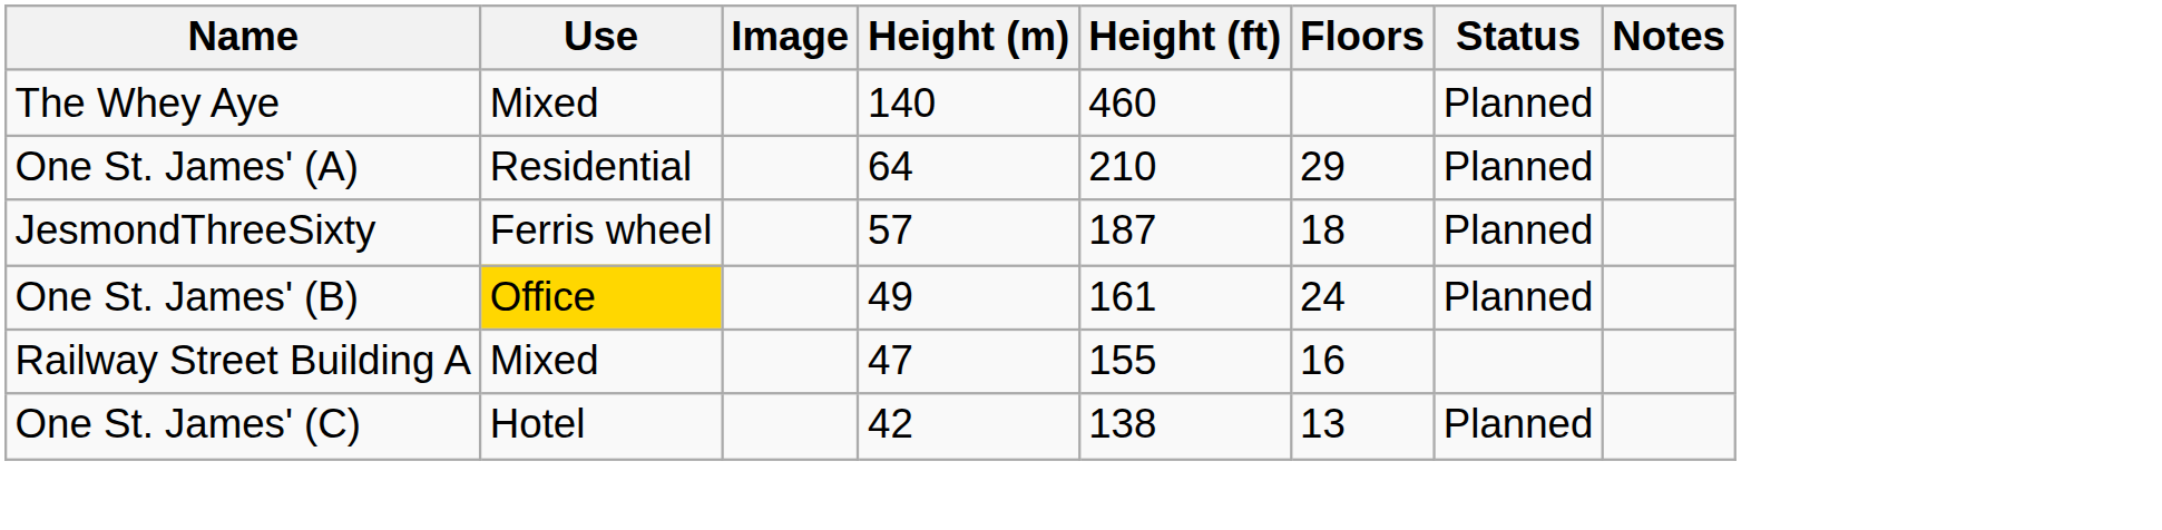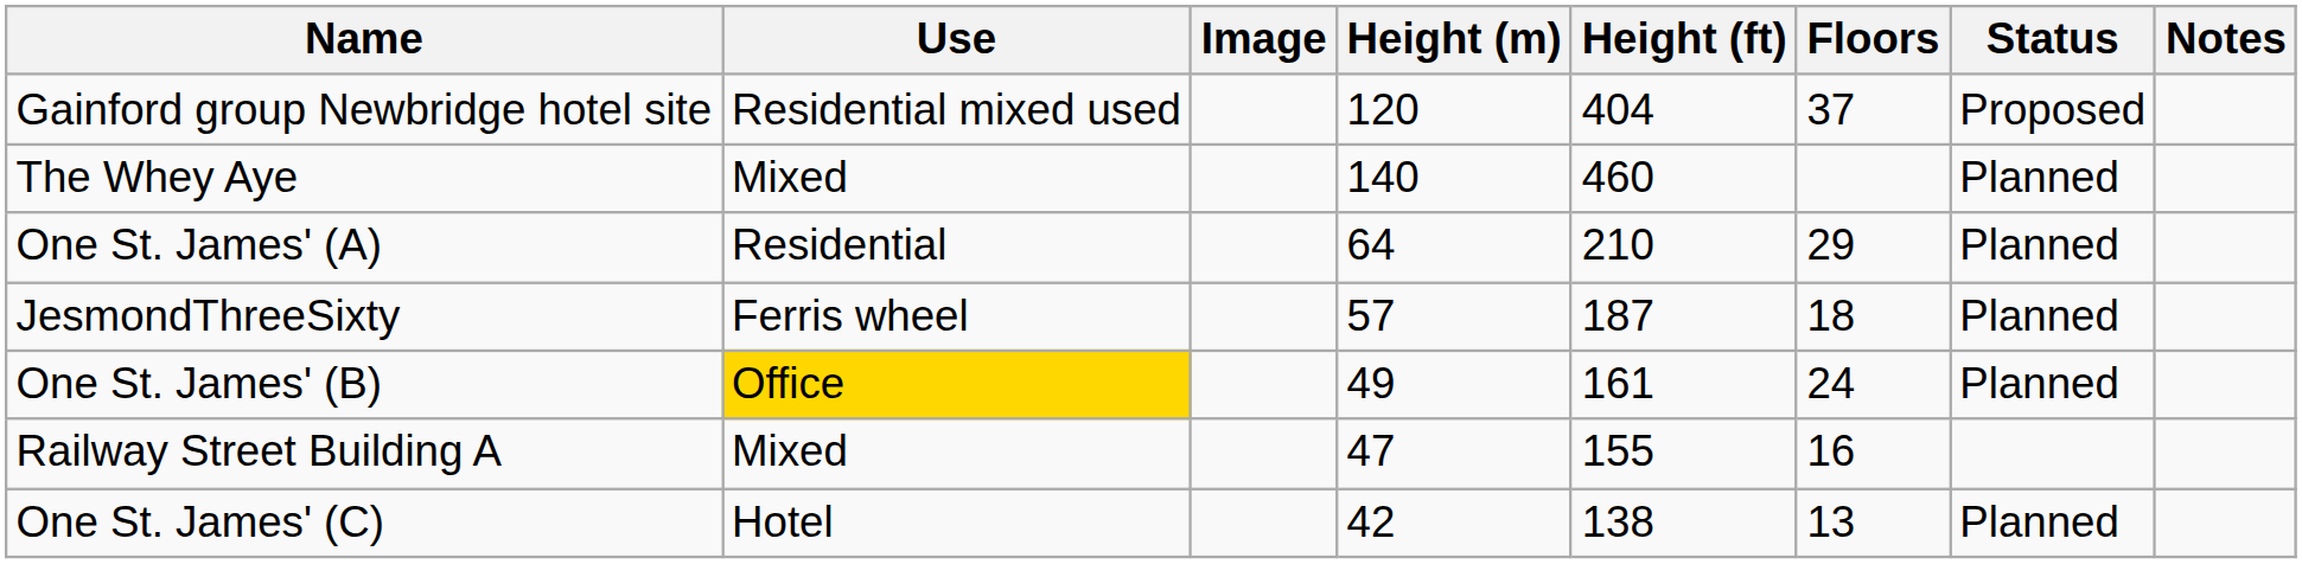+ row: Gainford group Newbridge hotel site | Residential mixed used | 120 | 404 | 37 | Proposed
